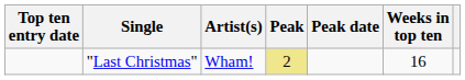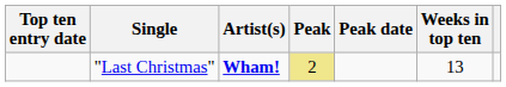"Last Christmas" | Artist(s): normal -> bold
"Last Christmas" | Weeks in top ten: 16 -> 13
